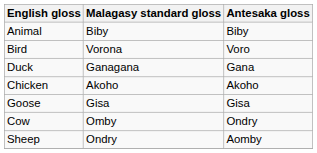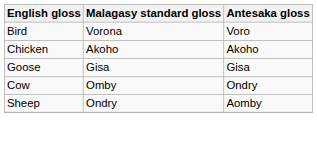- row: Animal | Biby | Biby
- row: Duck | Ganagana | Gana
